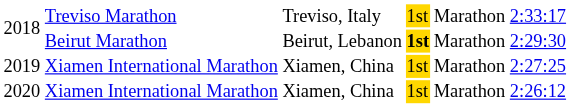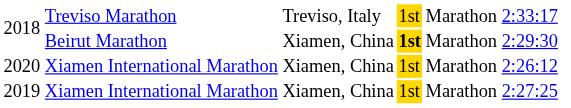2018 / Beirut Marathon | column 3: Beirut, Lebanon -> Xiamen, China
rows swapped: 2019 <-> 2020
